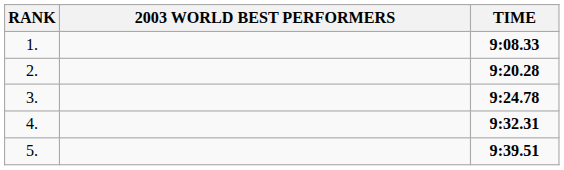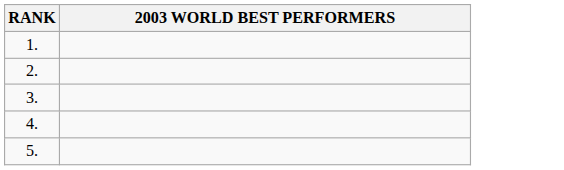- column: TIME | 9:08.33 | 9:20.28 | 9:24.78 | 9:32.31 | 9:39.51
